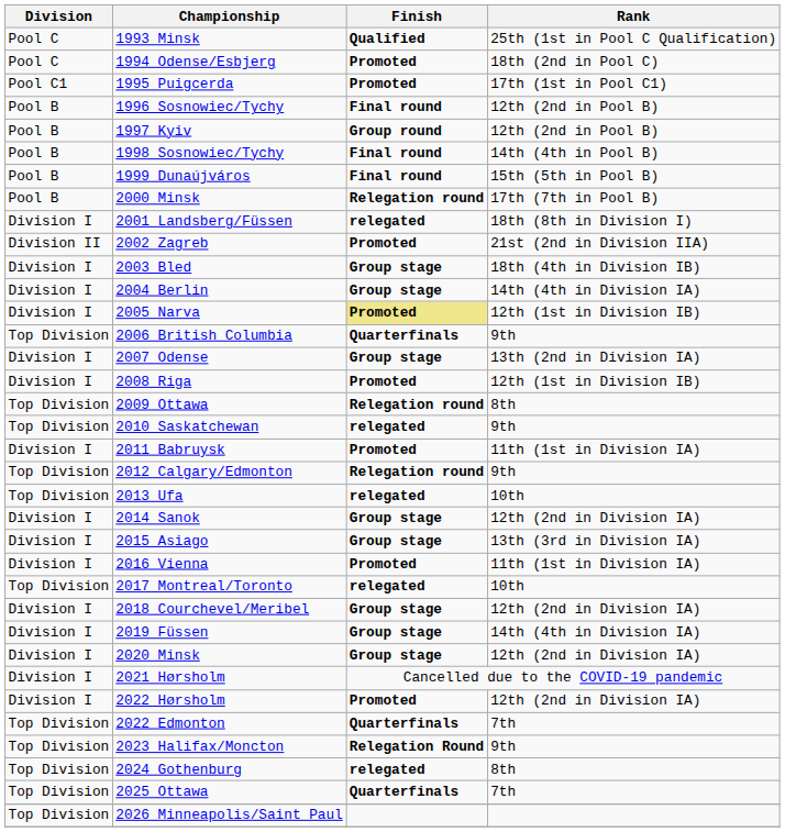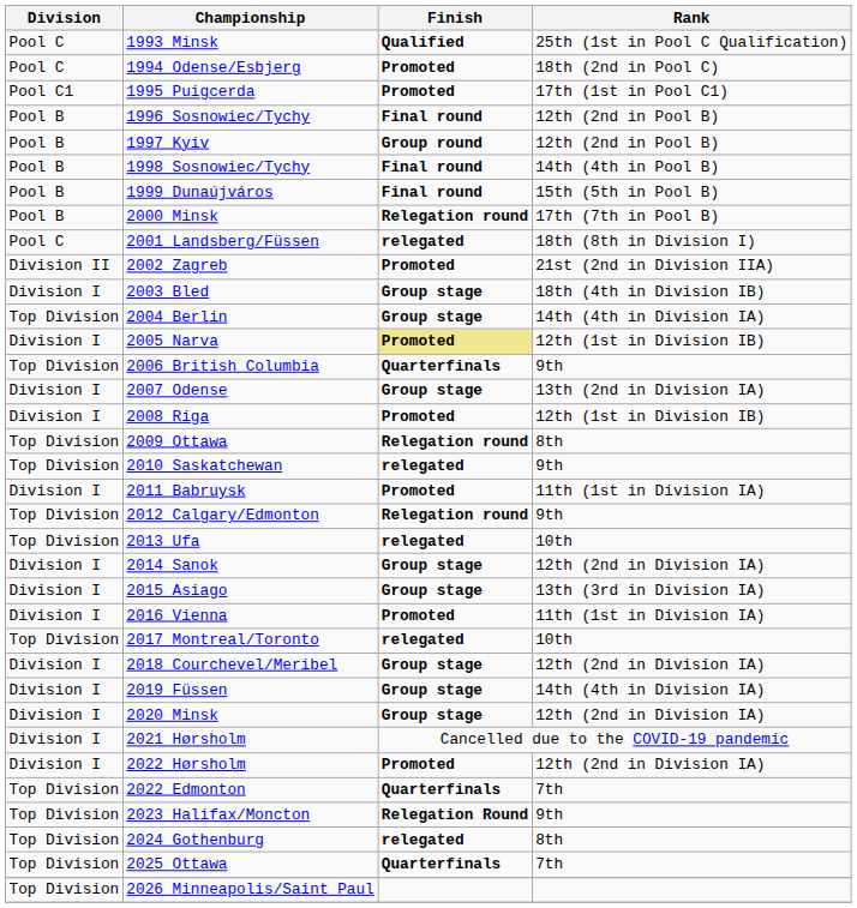2001 Landsberg/Füssen | Division: Division I -> Pool C
2004 Berlin | Division: Division I -> Top Division
